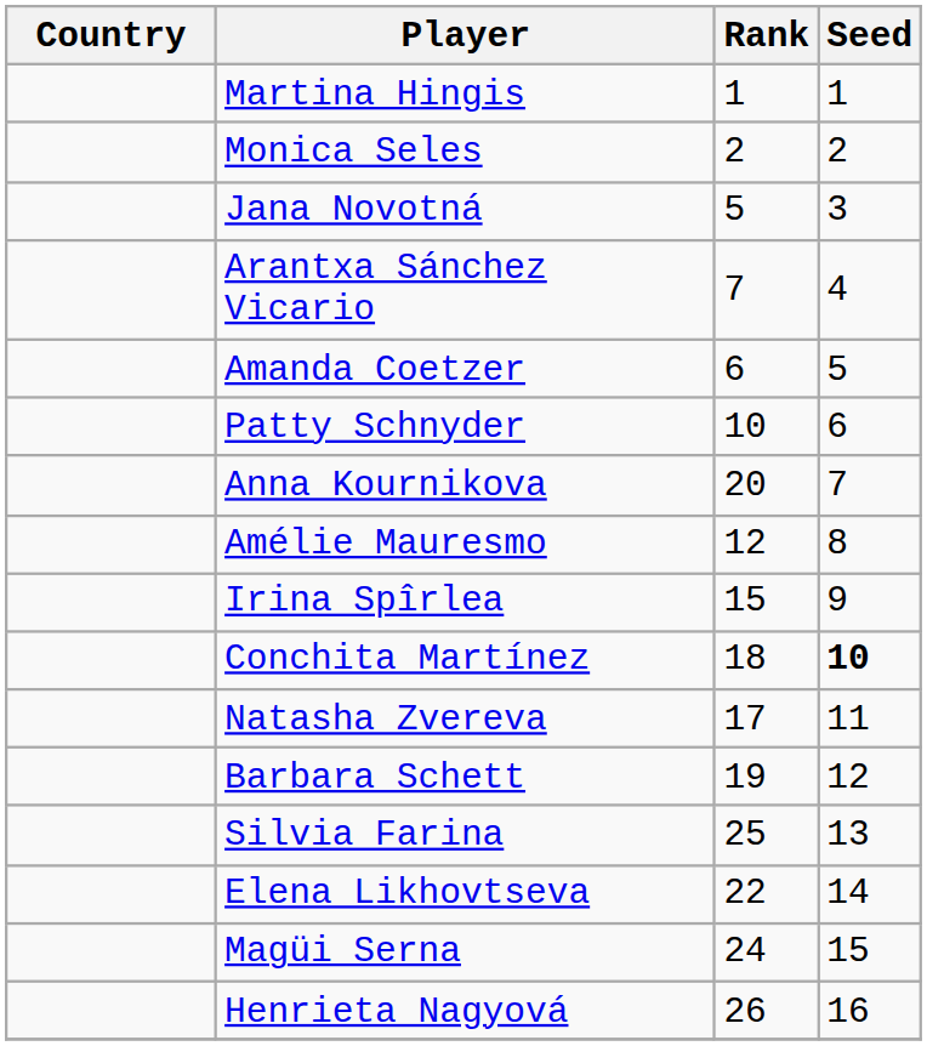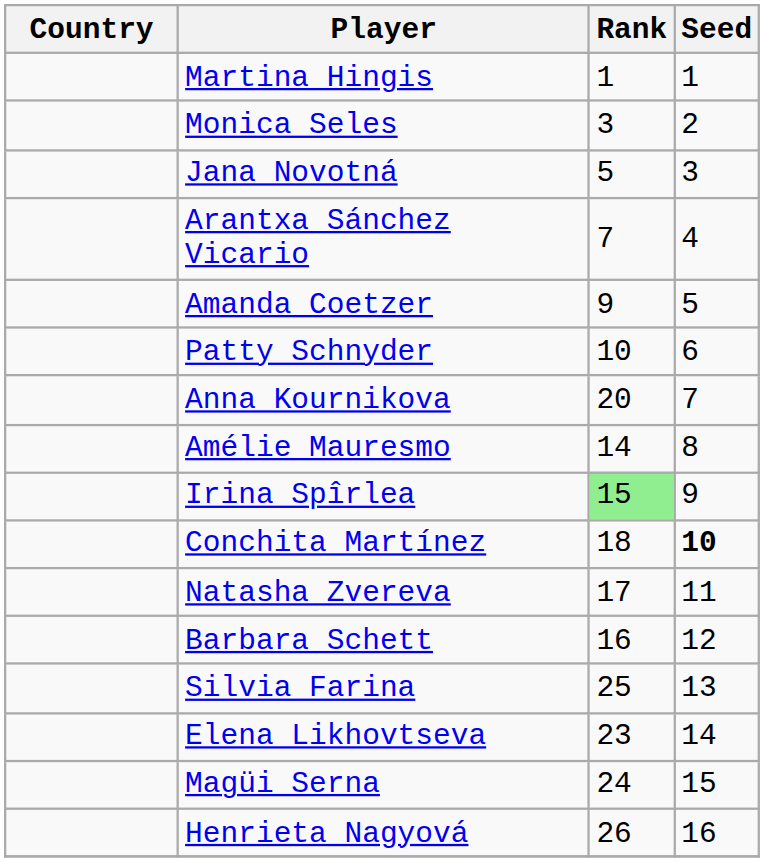Monica Seles | Rank: 2 -> 3
Amanda Coetzer | Rank: 6 -> 9
Amélie Mauresmo | Rank: 12 -> 14
Irina Spîrlea | Rank: no background -> lightgreen background
Barbara Schett | Rank: 19 -> 16
Elena Likhovtseva | Rank: 22 -> 23
